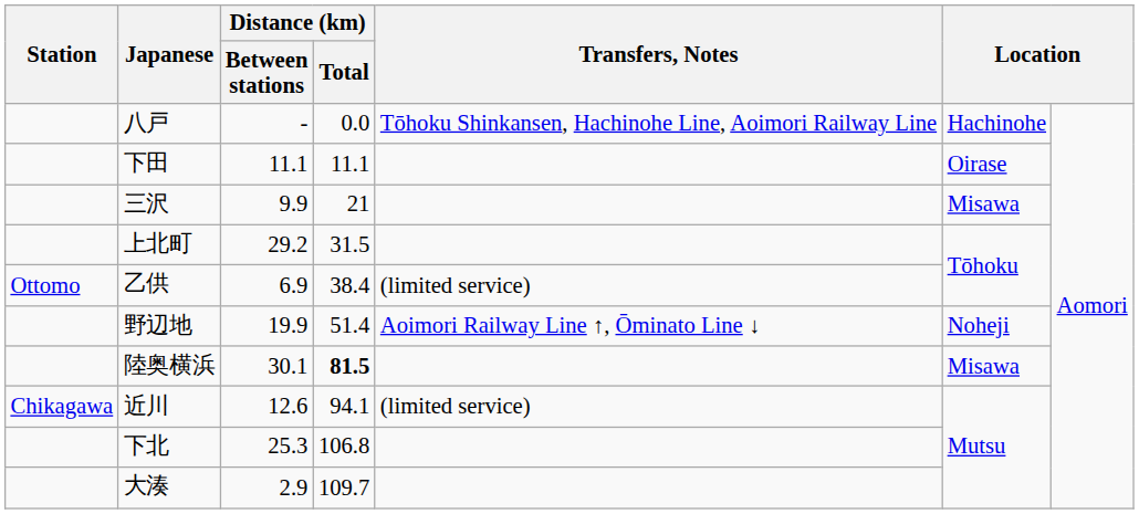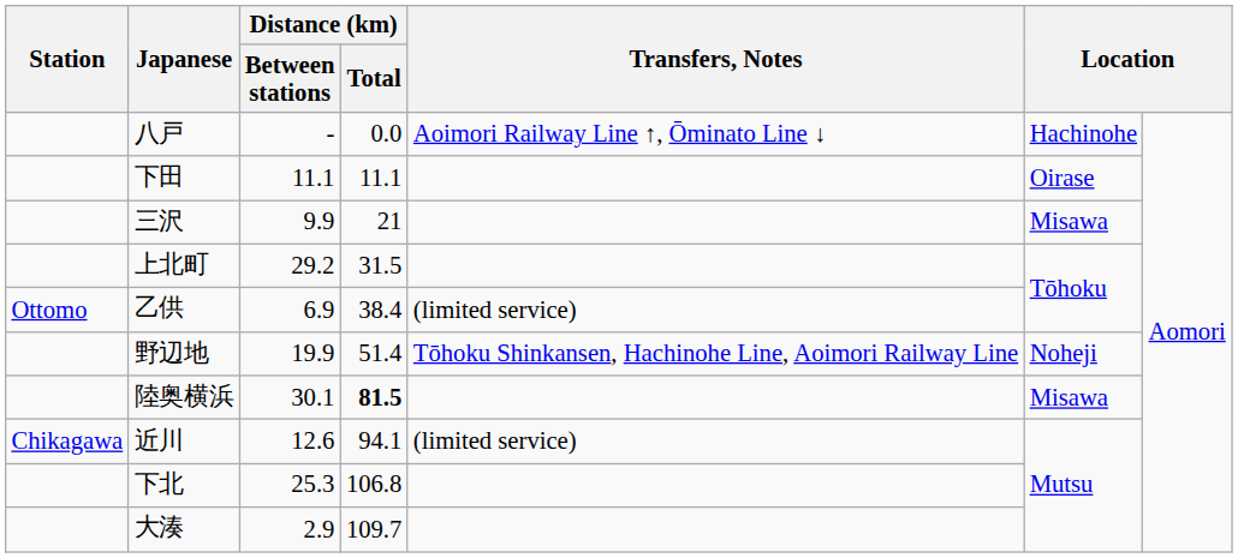八戸 | Transfers, Notes: Tōhoku Shinkansen, Hachinohe Line, Aoimori Railway Line -> Aoimori Railway Line ↑, Ōminato Line ↓
野辺地 | Transfers, Notes: Aoimori Railway Line ↑, Ōminato Line ↓ -> Tōhoku Shinkansen, Hachinohe Line, Aoimori Railway Line
